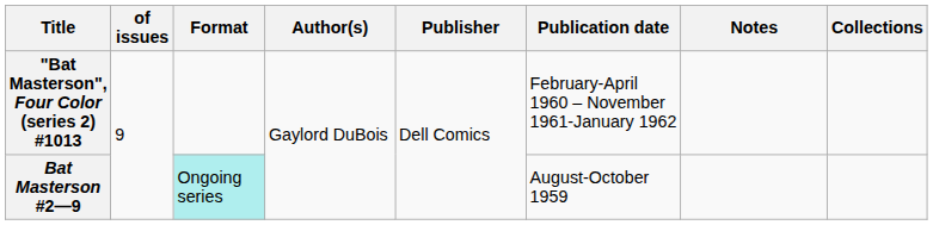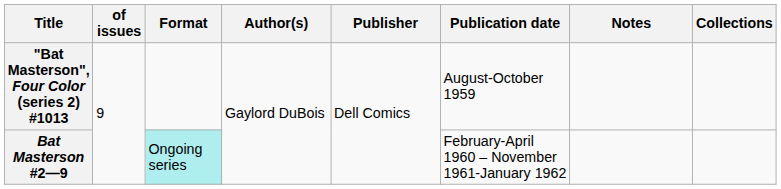"Bat Masterson", Four Color (series 2) #1013 | Publication date: February-April 1960 – November 1961-January 1962 -> August-October 1959
Bat Masterson #2—9 | Publication date: August-October 1959 -> February-April 1960 – November 1961-January 1962
